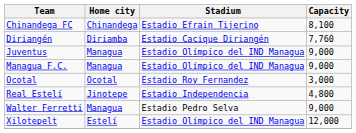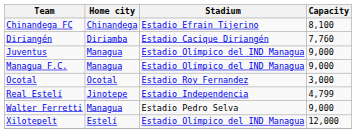Real Estelí | Capacity: 4,800 -> 4,799
